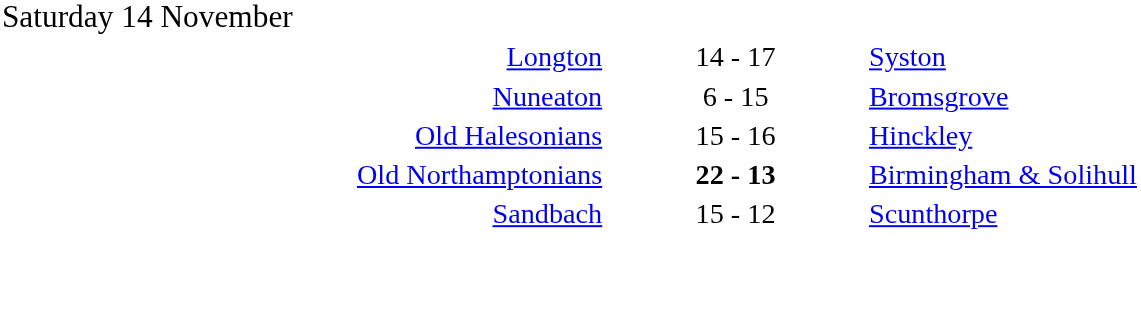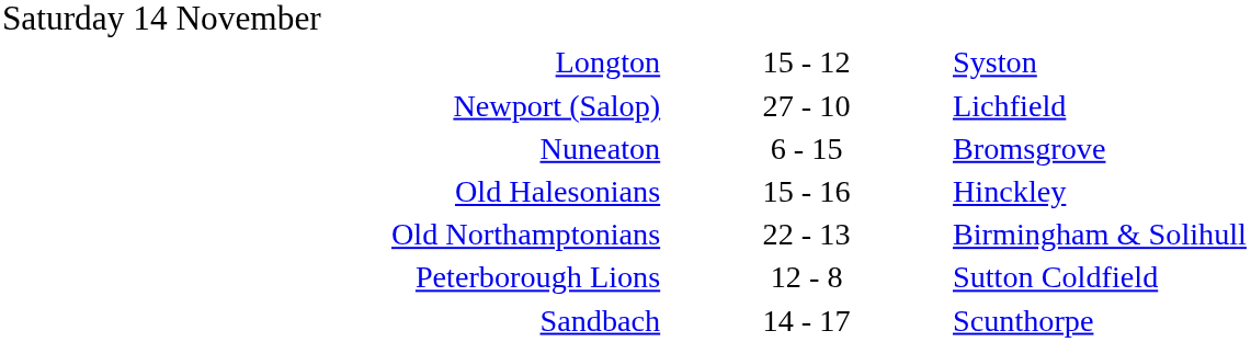Longton | column 2: 14 - 17 -> 15 - 12
+ row: Newport (Salop) | 27 - 10 | Lichfield
Old Northamptonians | column 2: bold -> normal
+ row: Peterborough Lions | 12 - 8 | Sutton Coldfield
Sandbach | column 2: 15 - 12 -> 14 - 17
